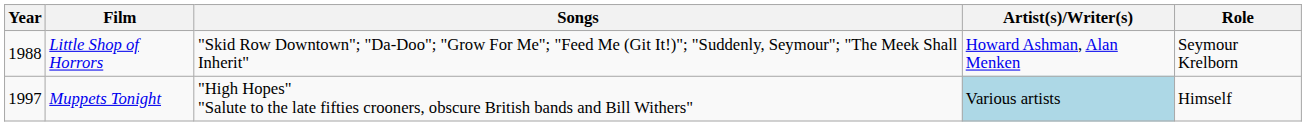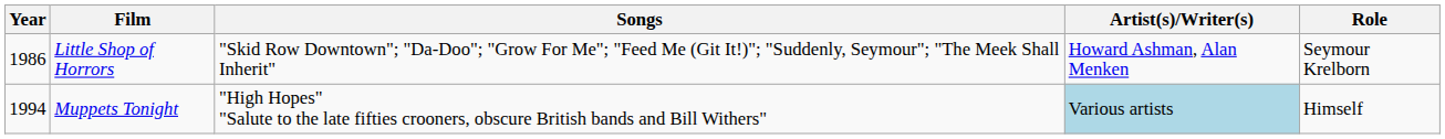Little Shop of Horrors | Year: 1988 -> 1986
Muppets Tonight | Year: 1997 -> 1994
